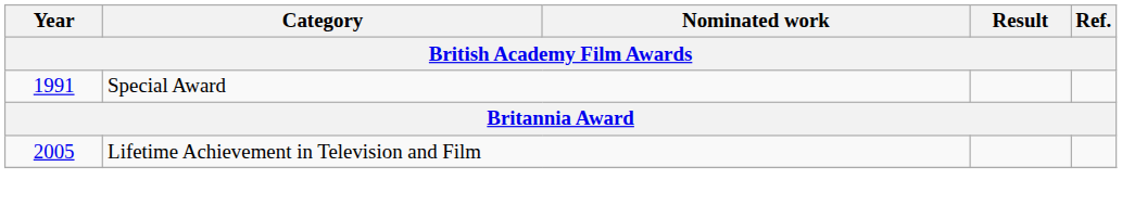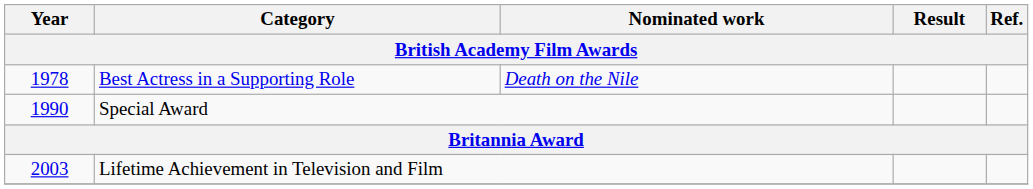+ row: 1978 | Best Actress in a Supporting Role | Death on the Nile
Special Award | Year: 1991 -> 1990
Lifetime Achievement in Television and Film | Year: 2005 -> 2003
